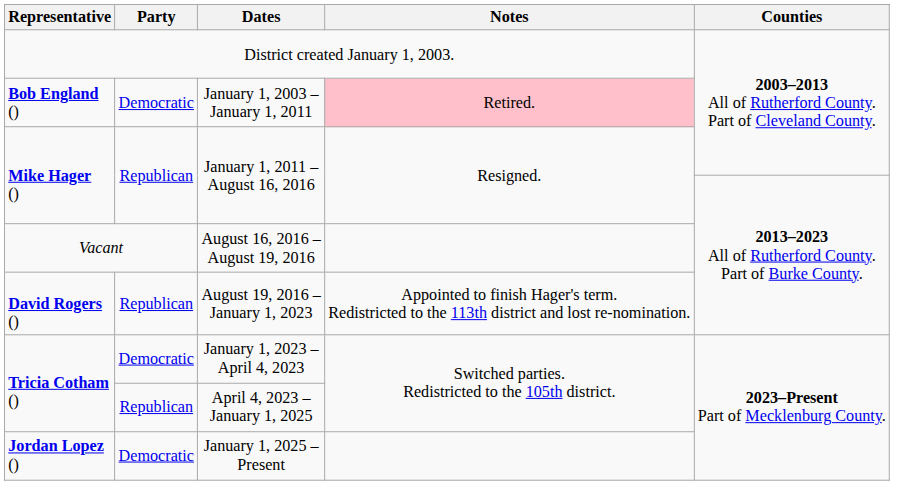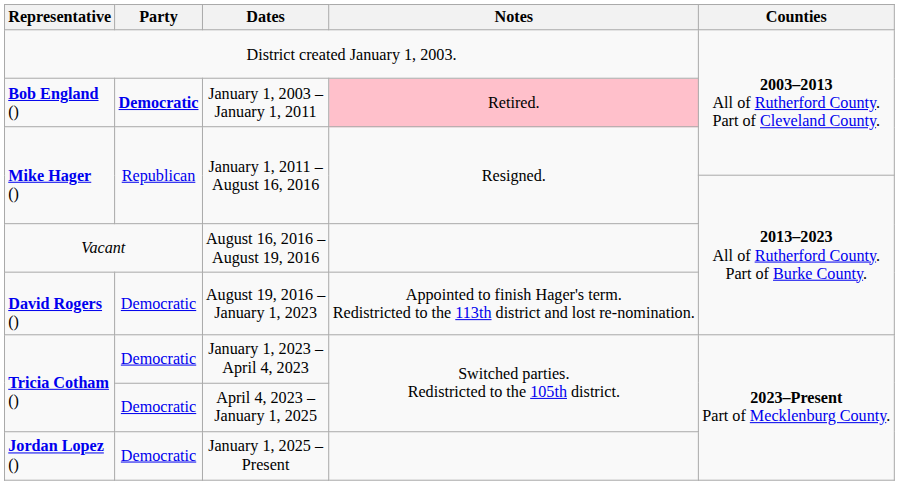January 1, 2003 – January 1, 2011 | Party: normal -> bold
August 19, 2016 – January 1, 2023 | Party: Republican -> Democratic
April 4, 2023 – January 1, 2025 | Party: Republican -> Democratic
